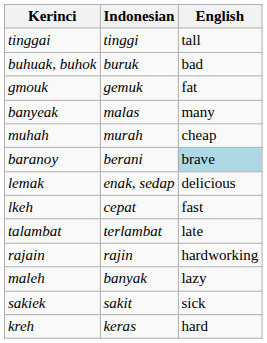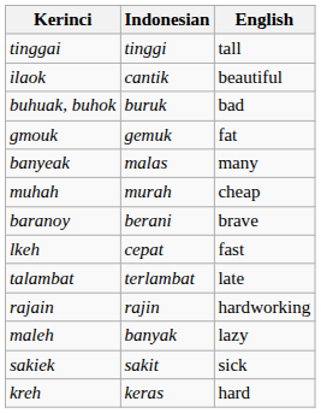+ row: ilaok | cantik | beautiful
baranoy | English: lightblue background -> no background
- row: lemak | enak, sedap | delicious
